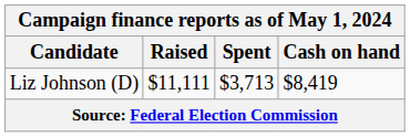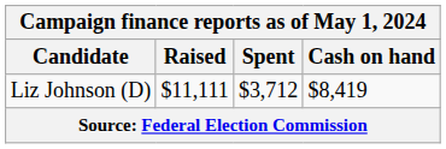Liz Johnson (D) | Spent: $3,713 -> $3,712
